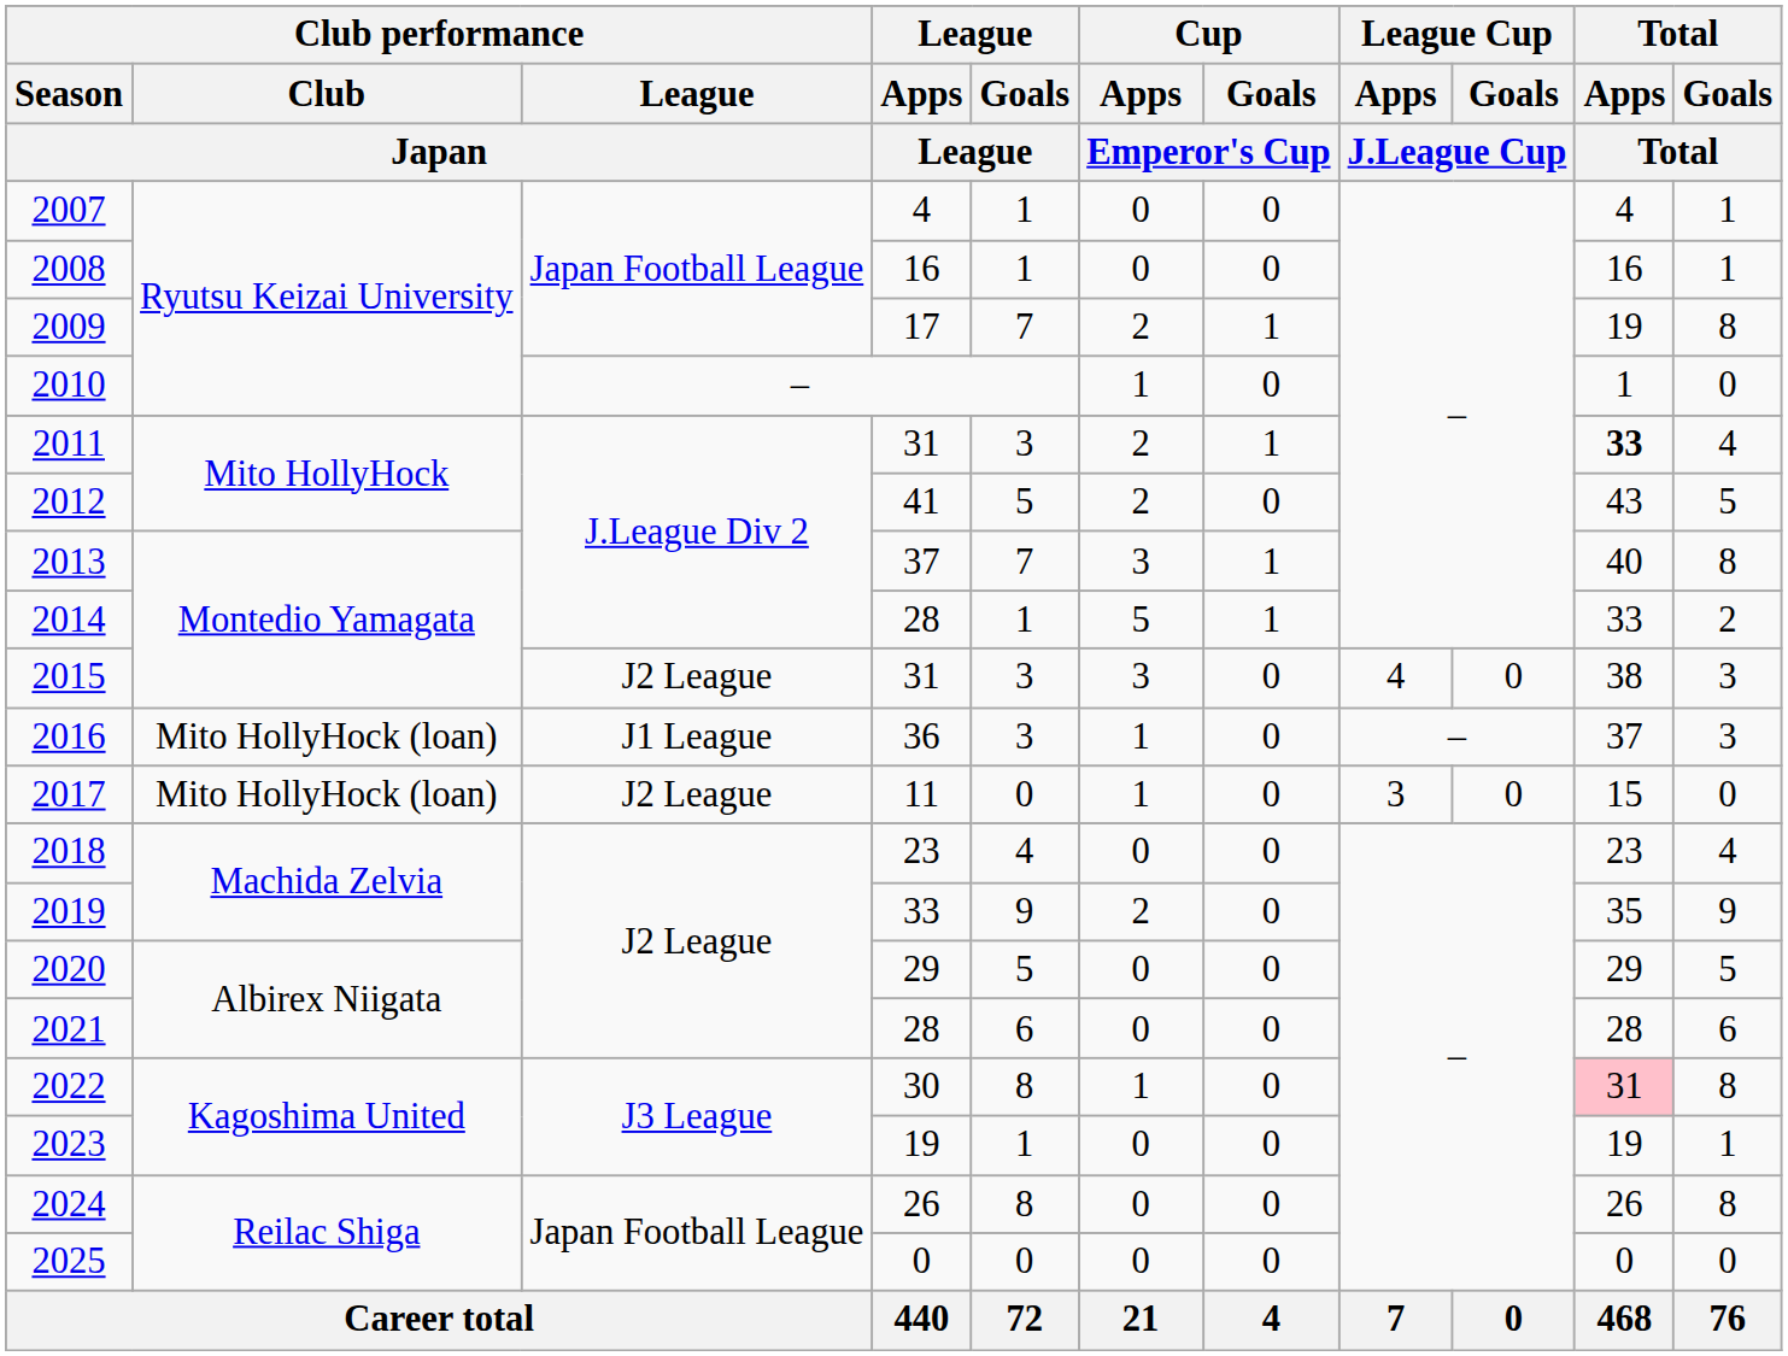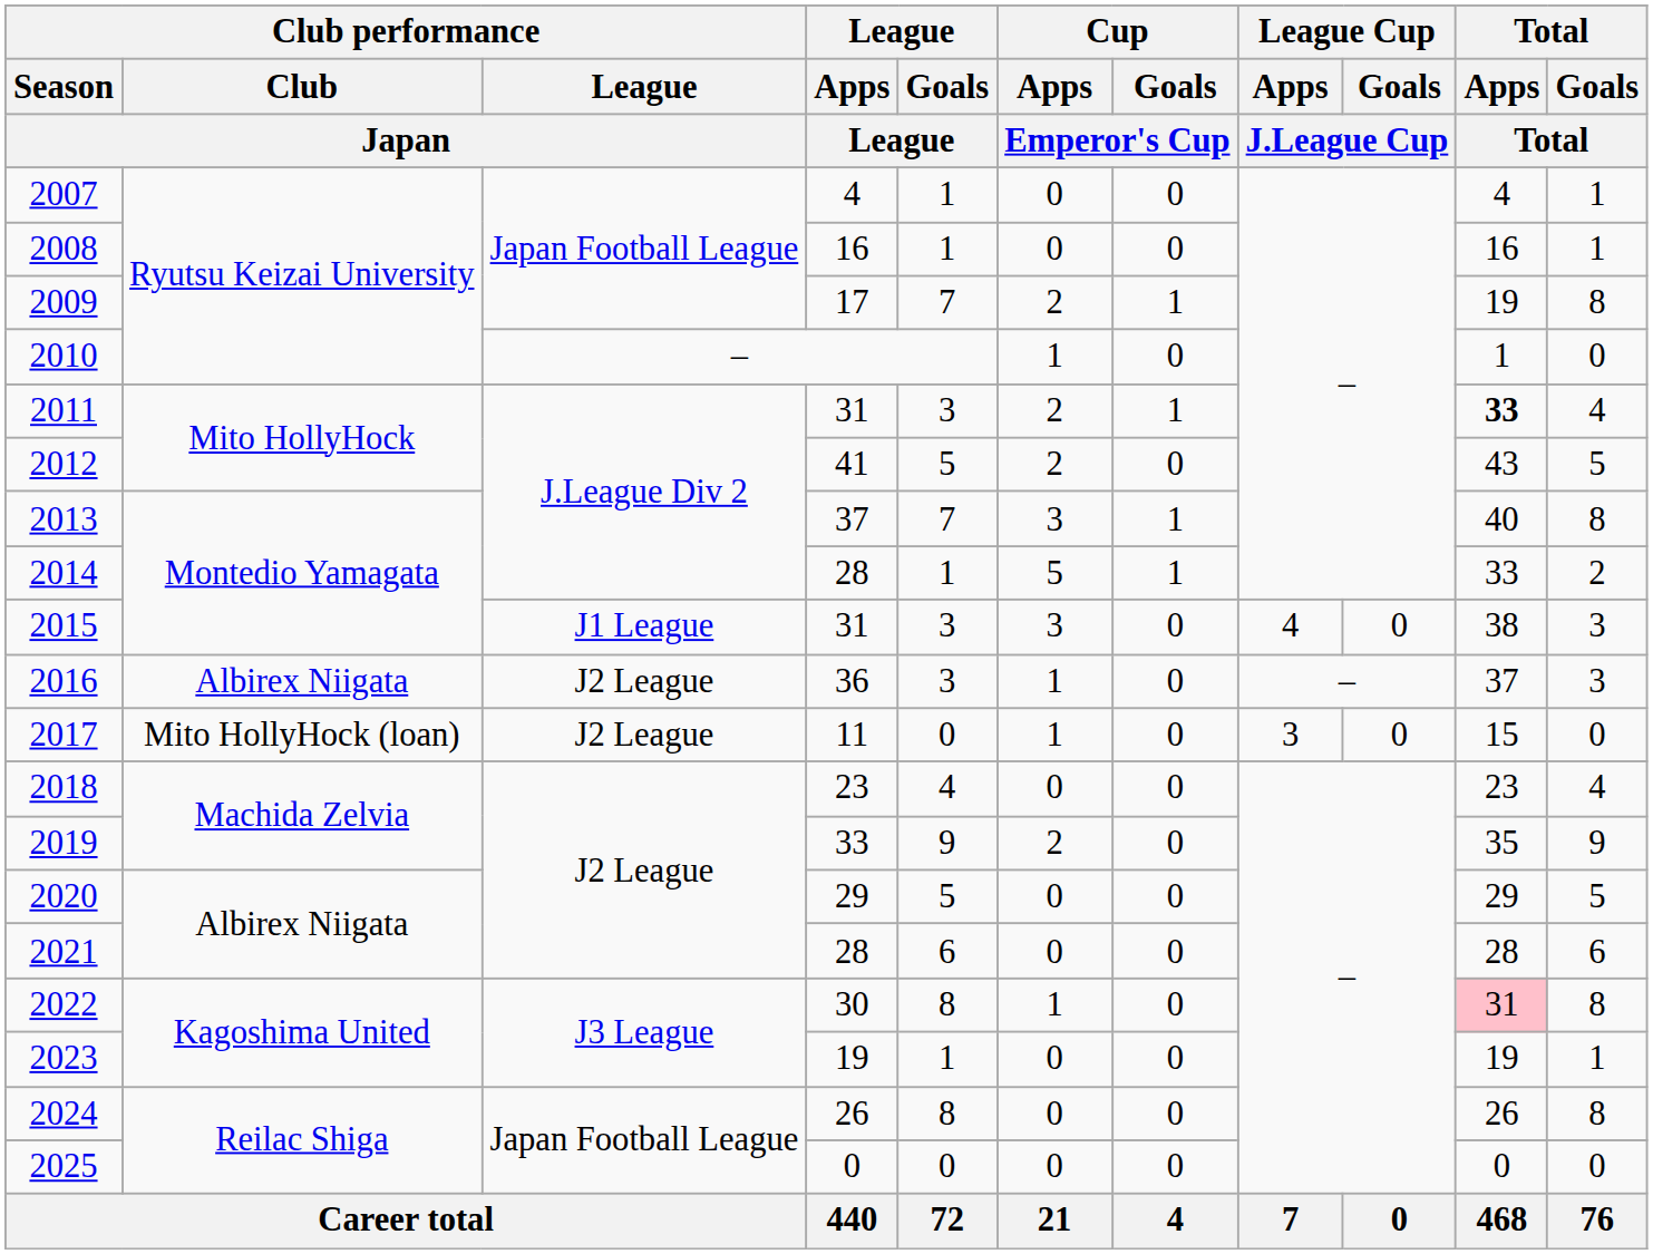2015 | Club performance / League / Japan: J2 League -> J1 League
2016 | Club performance / Club / Japan: Mito HollyHock (loan) -> Albirex Niigata
2016 | Club performance / League / Japan: J1 League -> J2 League
